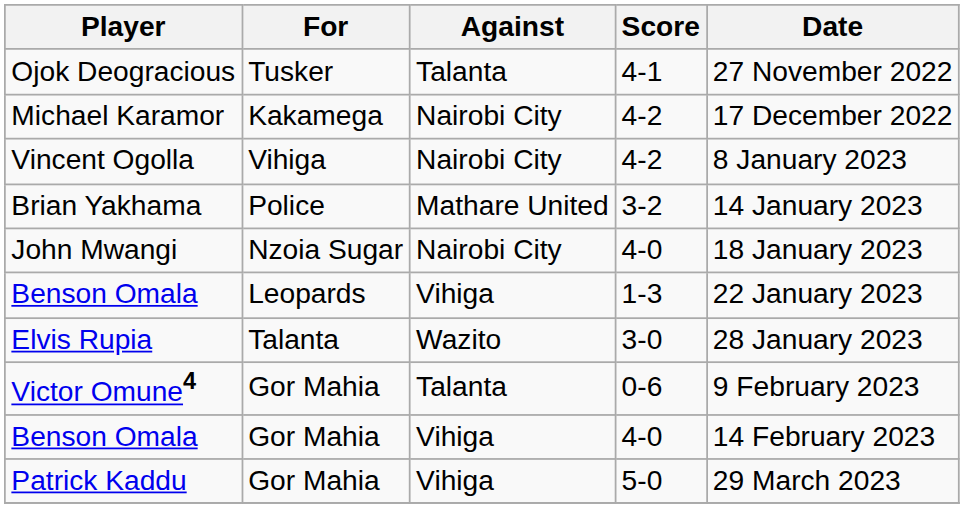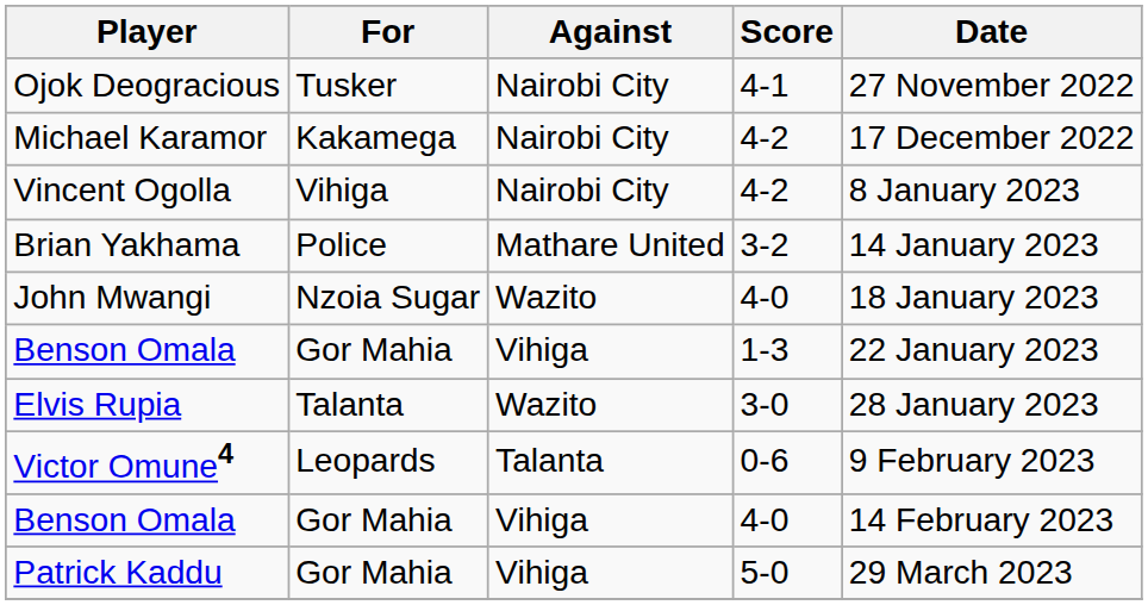Ojok Deogracious | Against: Talanta -> Nairobi City
John Mwangi | Against: Nairobi City -> Wazito
Benson Omala / 1-3 | For: Leopards -> Gor Mahia
Victor Omune4 | For: Gor Mahia -> Leopards
